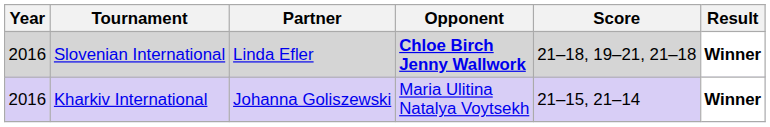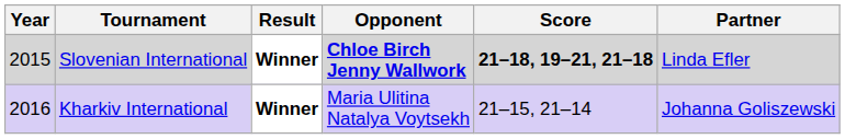columns swapped: Partner <-> Result
Slovenian International | Year: 2016 -> 2015
Slovenian International | Score: normal -> bold
